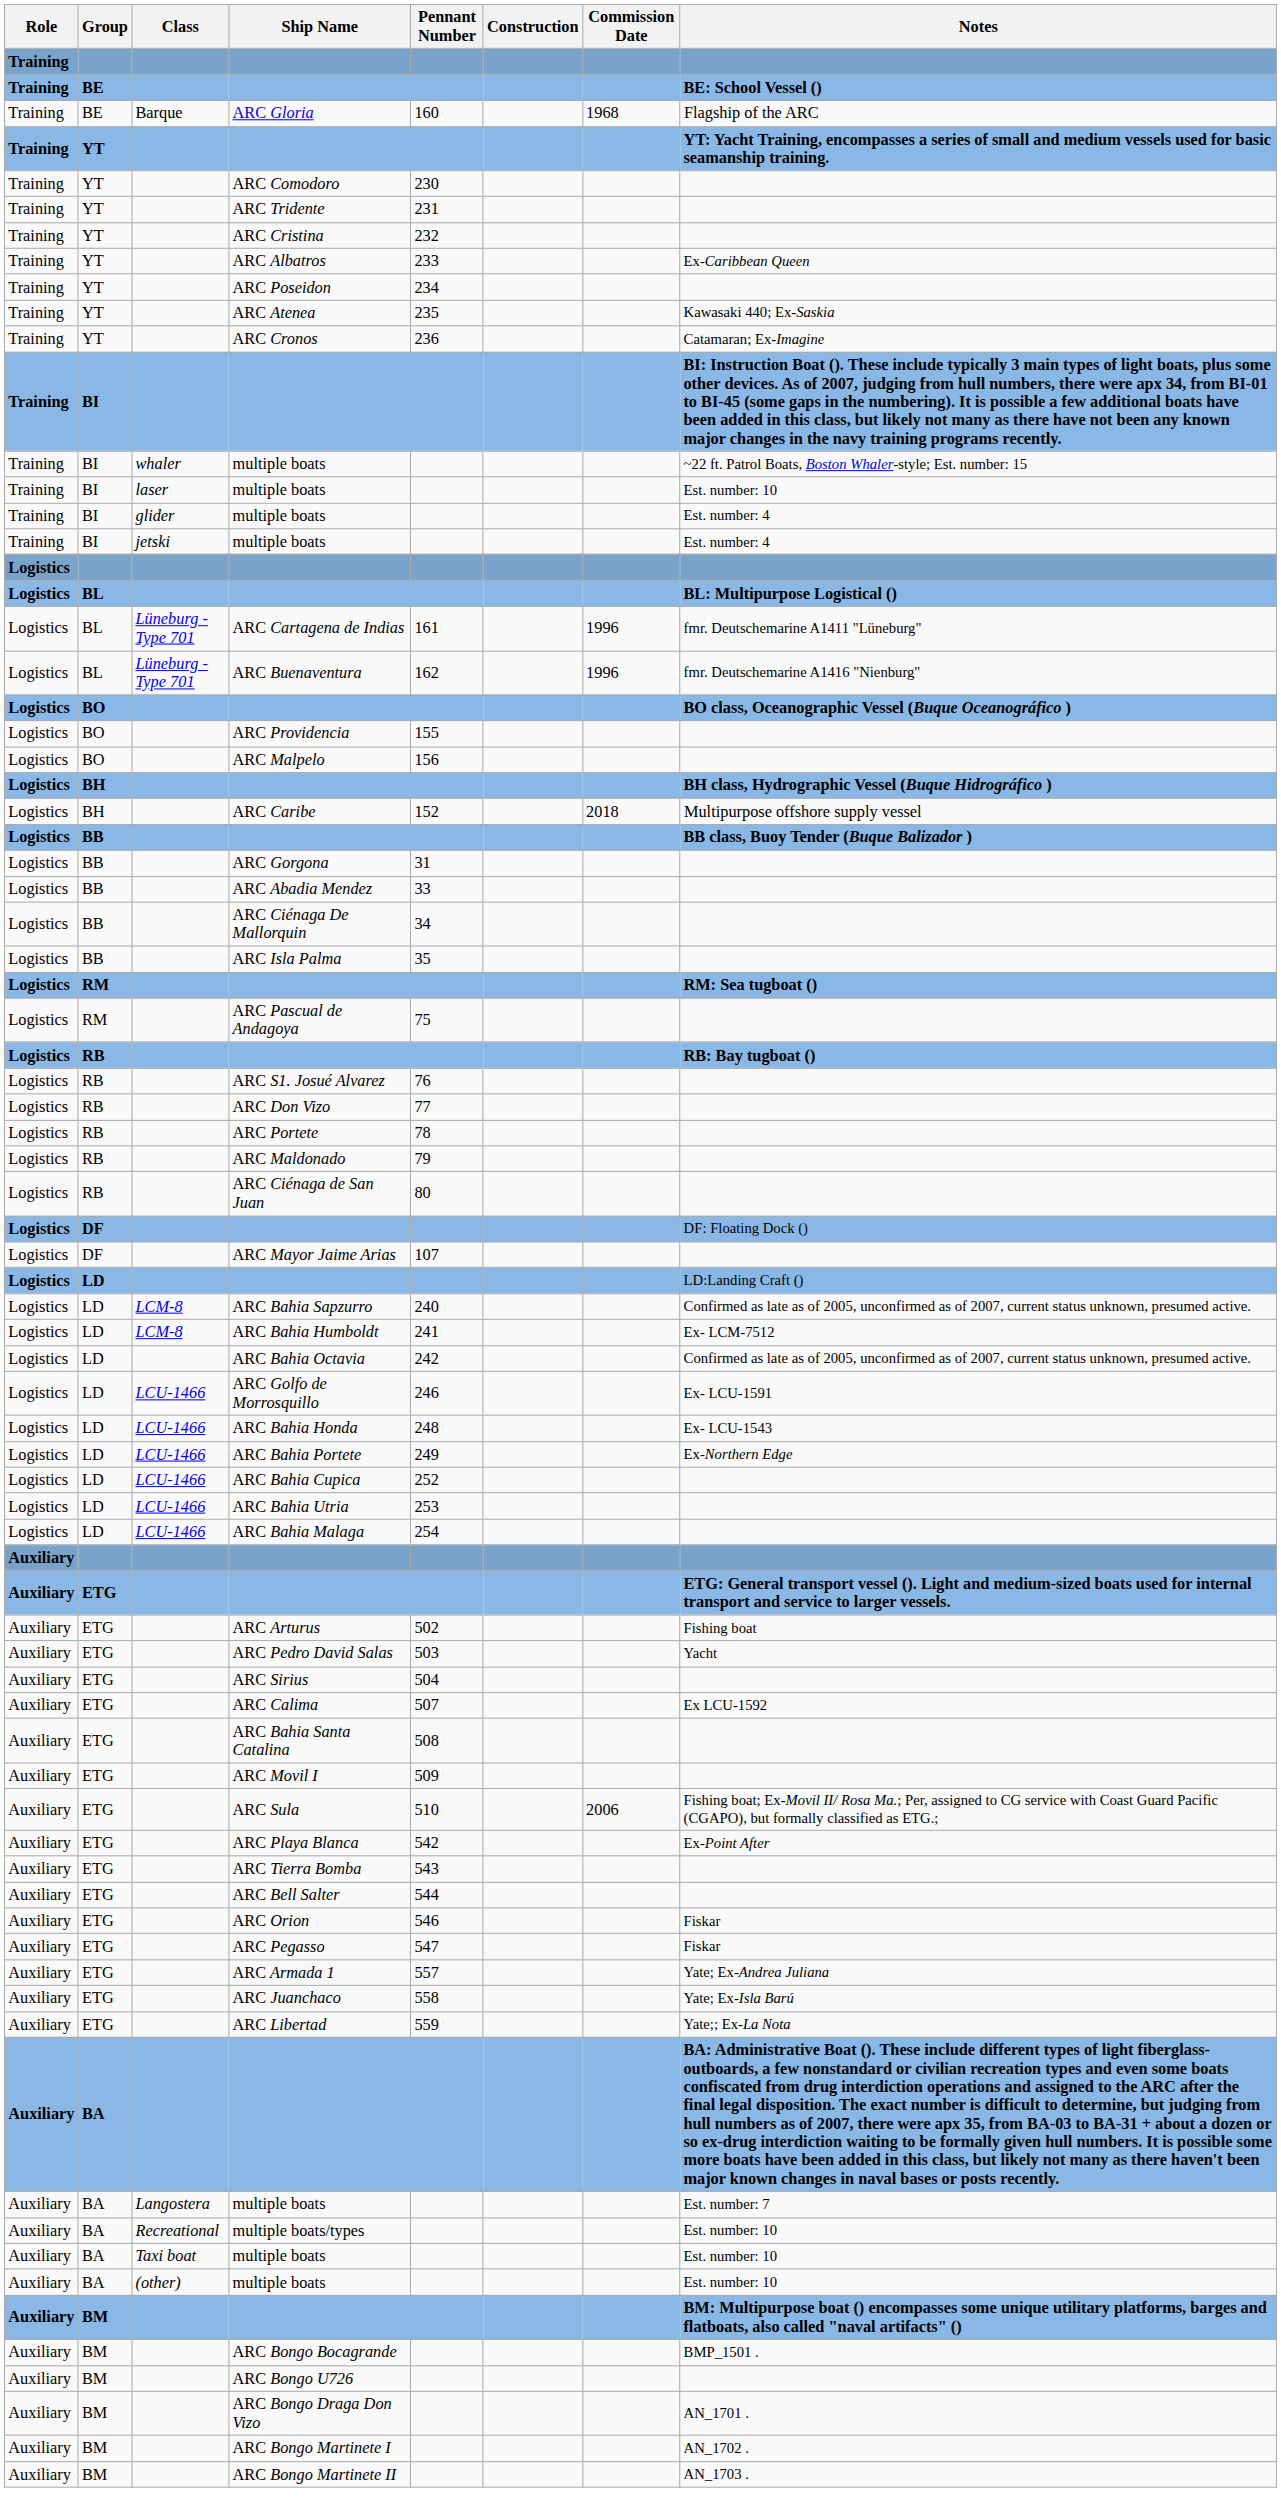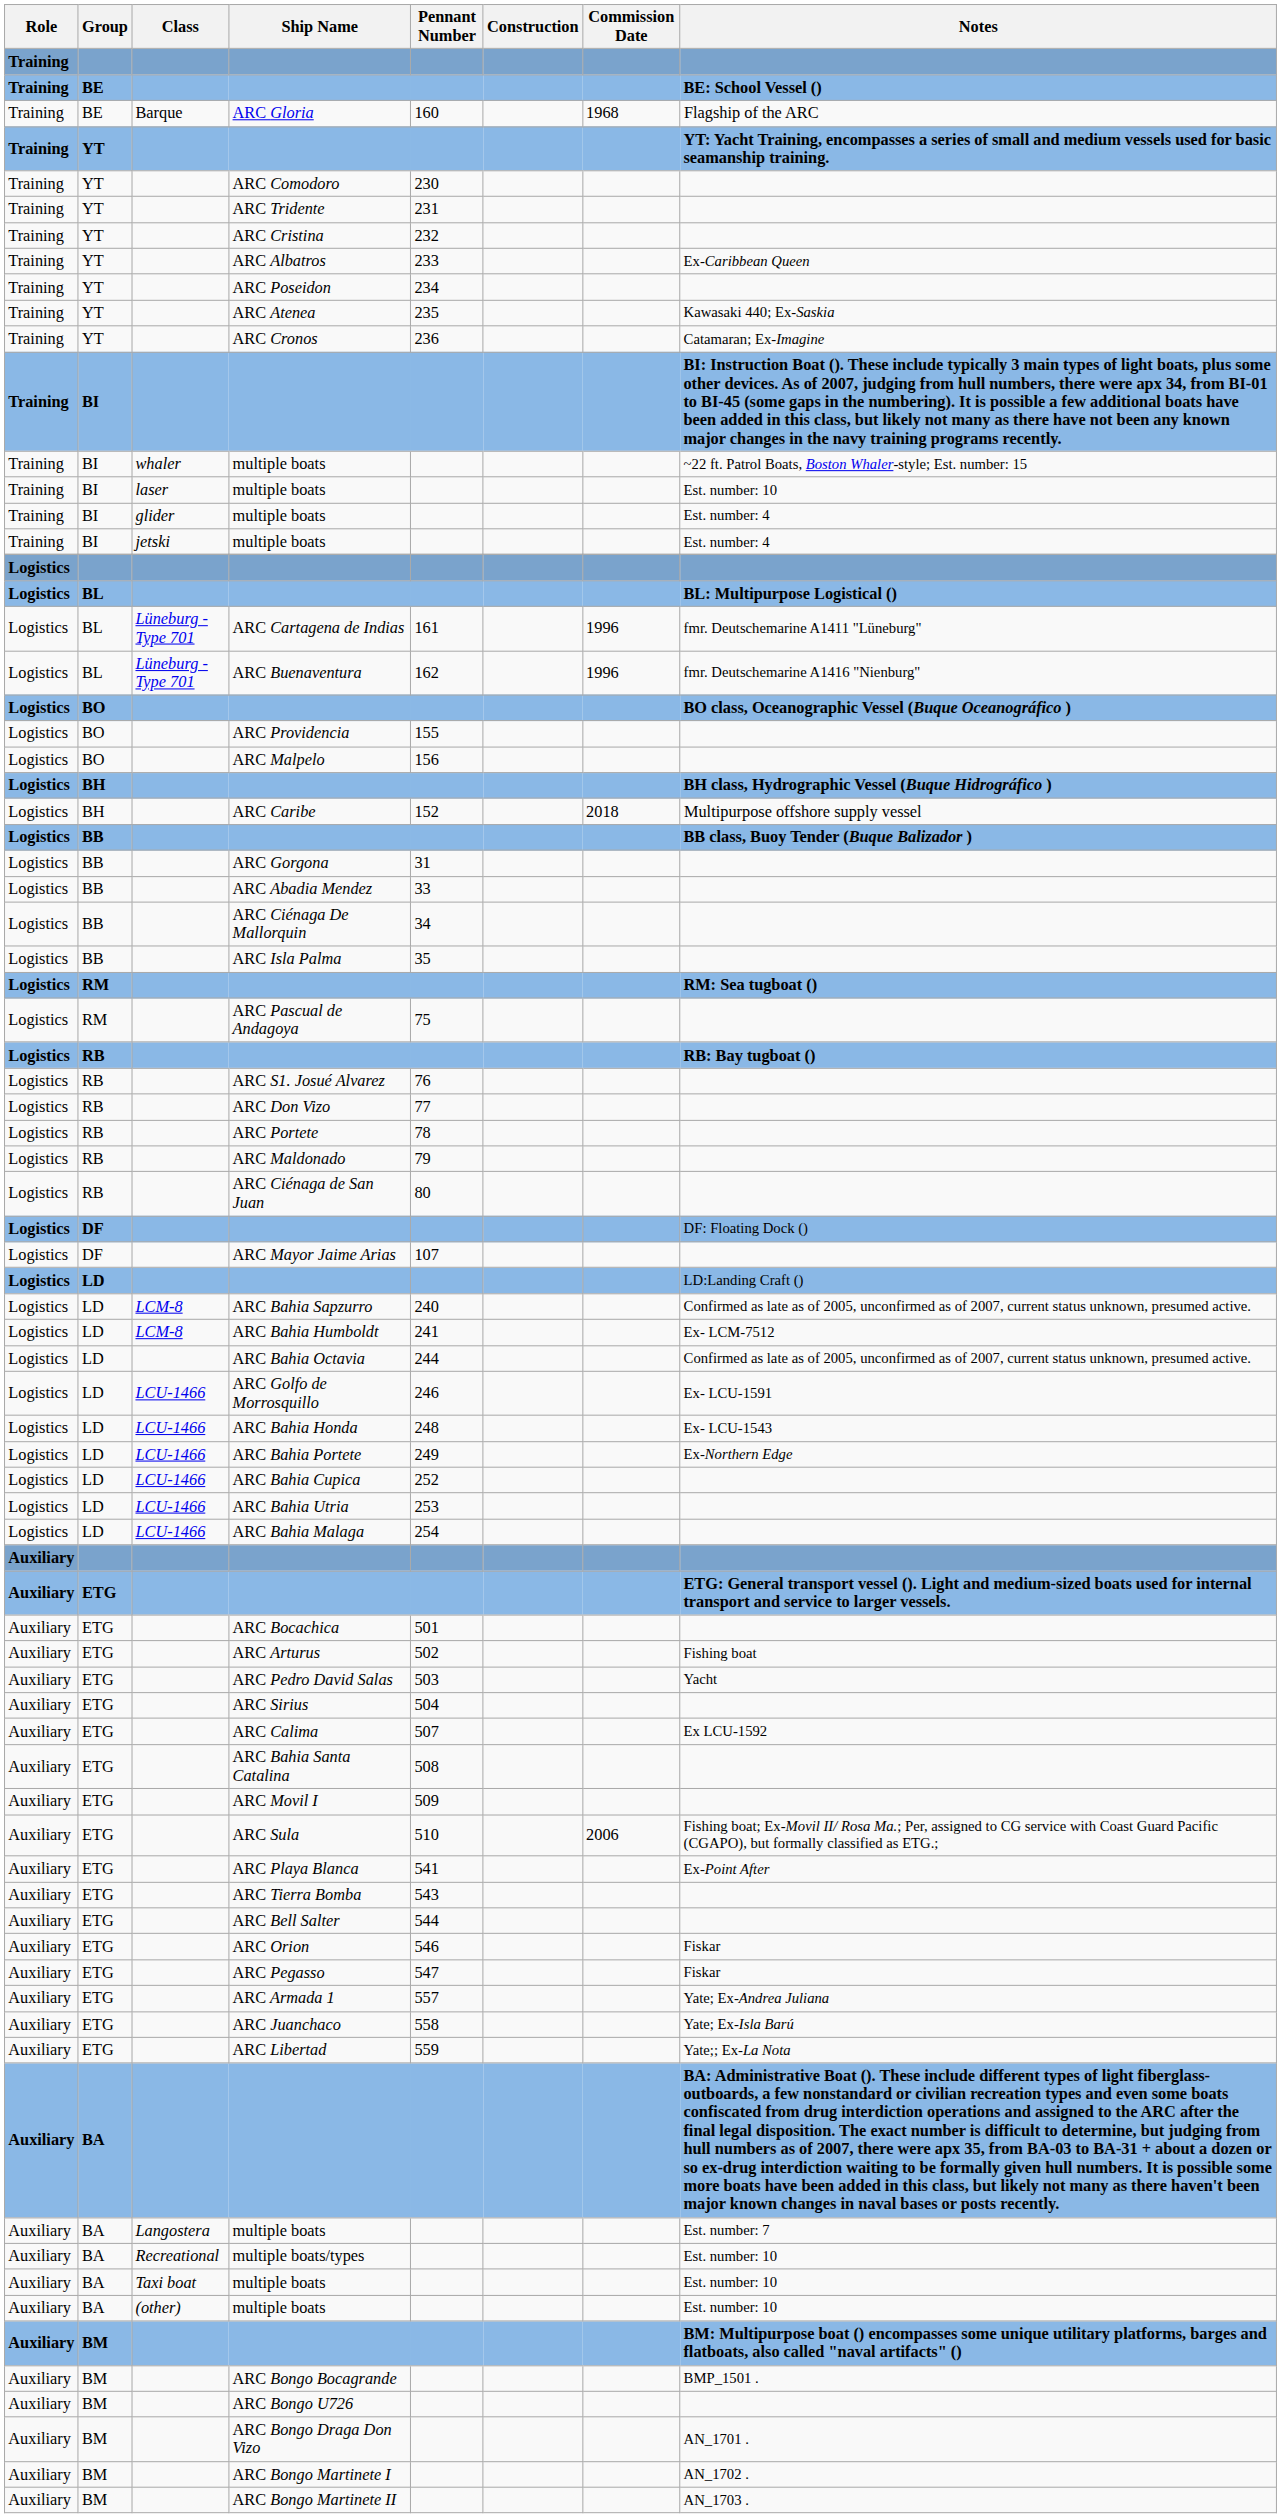ARC Bahia Octavia | Pennant Number: 242 -> 244
+ row: Auxiliary | ETG | ARC Bocachica | 501
ARC Playa Blanca | Pennant Number: 542 -> 541
